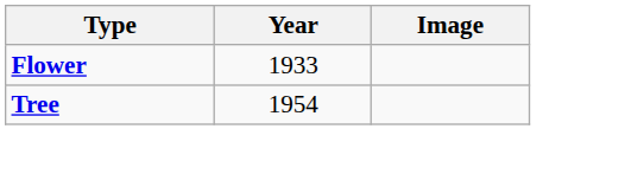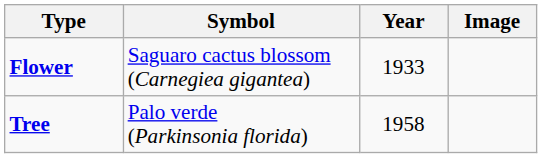+ column: Symbol | Saguaro cactus blossom (Carnegiea gigantea) | Palo verde (Parkinsonia florida)
Tree | Year: 1954 -> 1958
